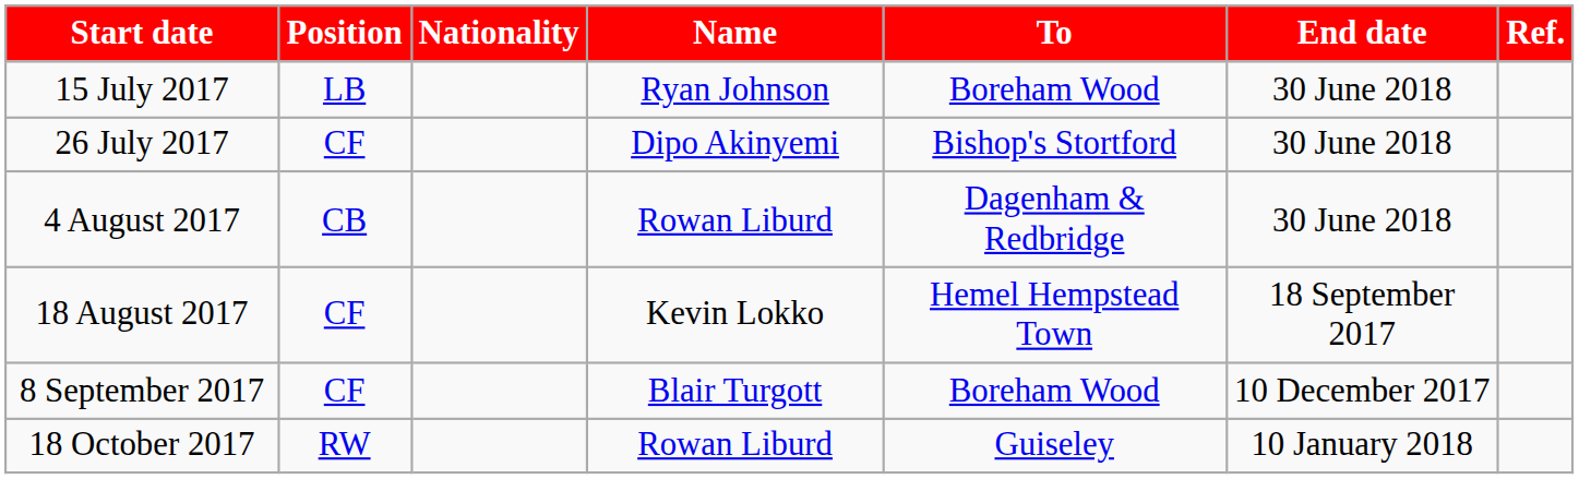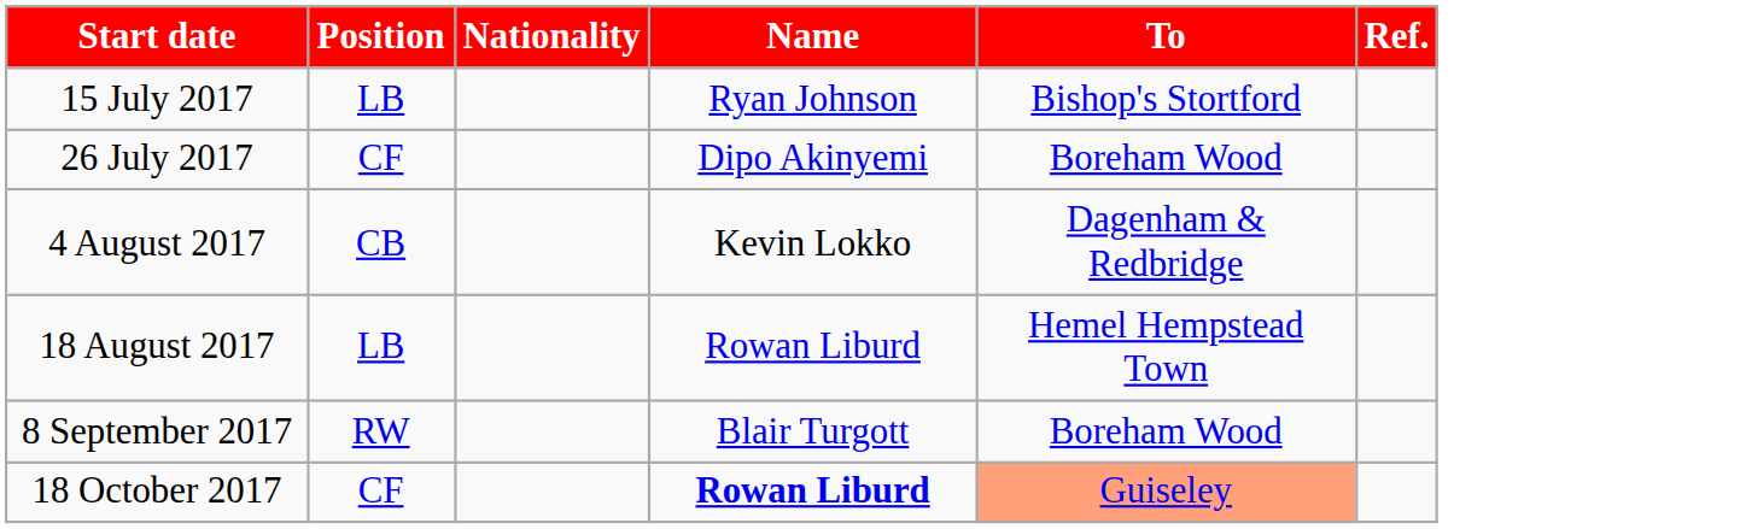- column: End date | 30 June 2018 | 30 June 2018 | 30 June 2018 | 18 September 2017 | 10 December 2017 | 10 January 2018
15 July 2017 | To: Boreham Wood -> Bishop's Stortford
26 July 2017 | To: Bishop's Stortford -> Boreham Wood
4 August 2017 | Name: Rowan Liburd -> Kevin Lokko
18 August 2017 | Position: CF -> LB
18 August 2017 | Name: Kevin Lokko -> Rowan Liburd
8 September 2017 | Position: CF -> RW
18 October 2017 | Position: RW -> CF
18 October 2017 | Name: normal -> bold
18 October 2017 | To: no background -> lightsalmon background
